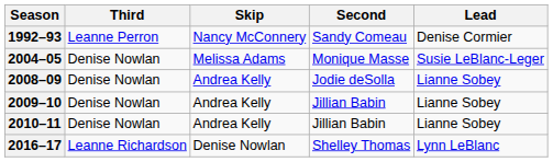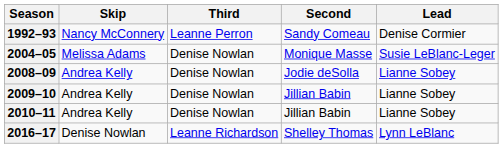columns swapped: Skip <-> Third
